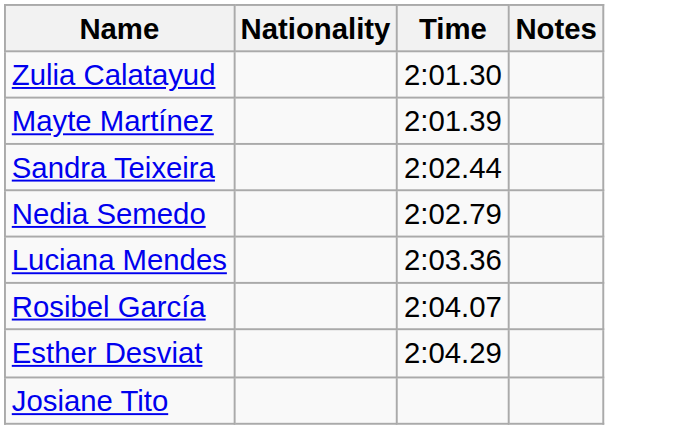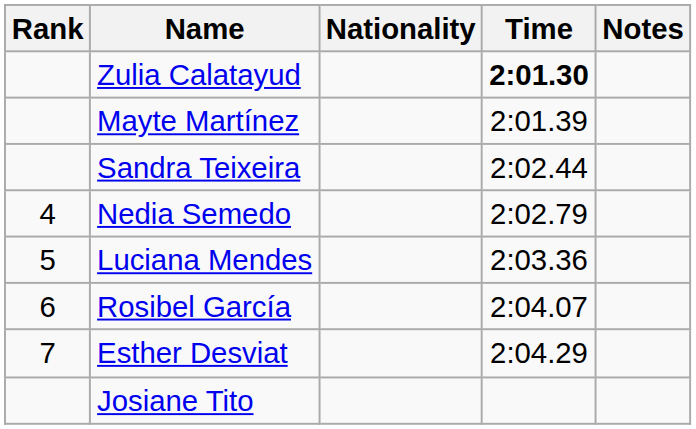+ column: Rank | 4 | 5 | 6 | 7
Zulia Calatayud | Time: normal -> bold
